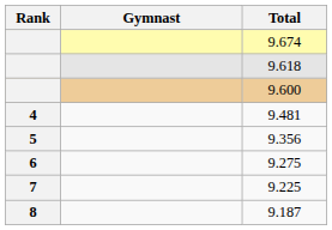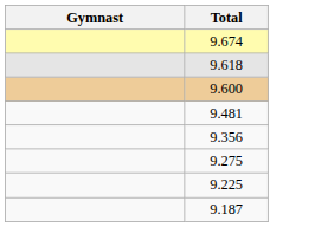- column: Rank | 4 | 5 | 6 | 7 | 8
